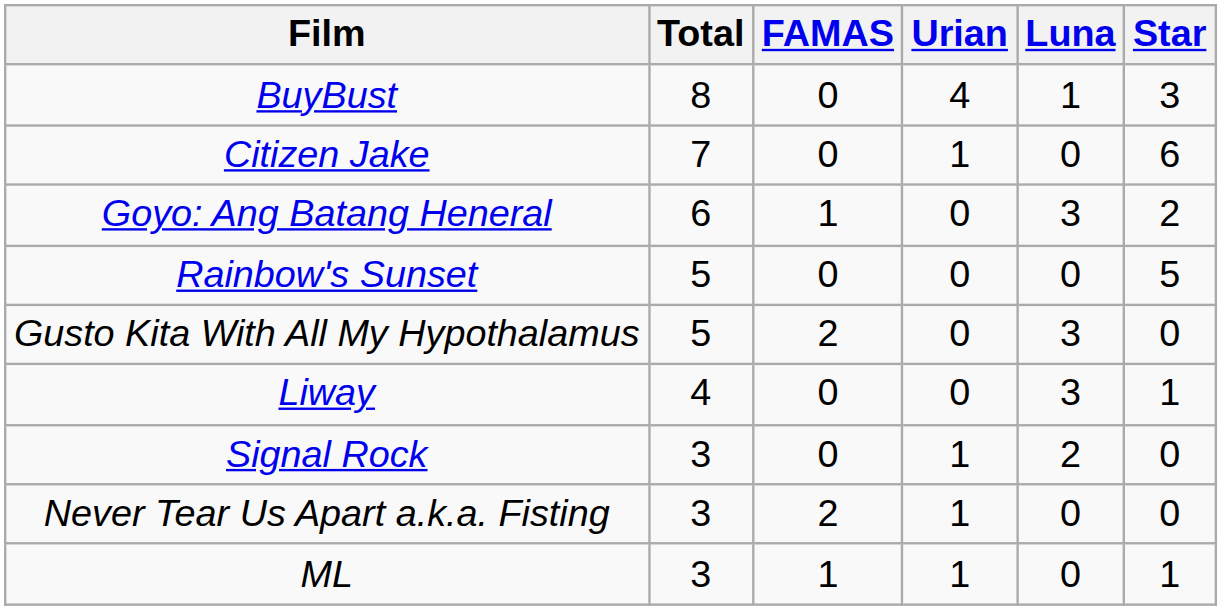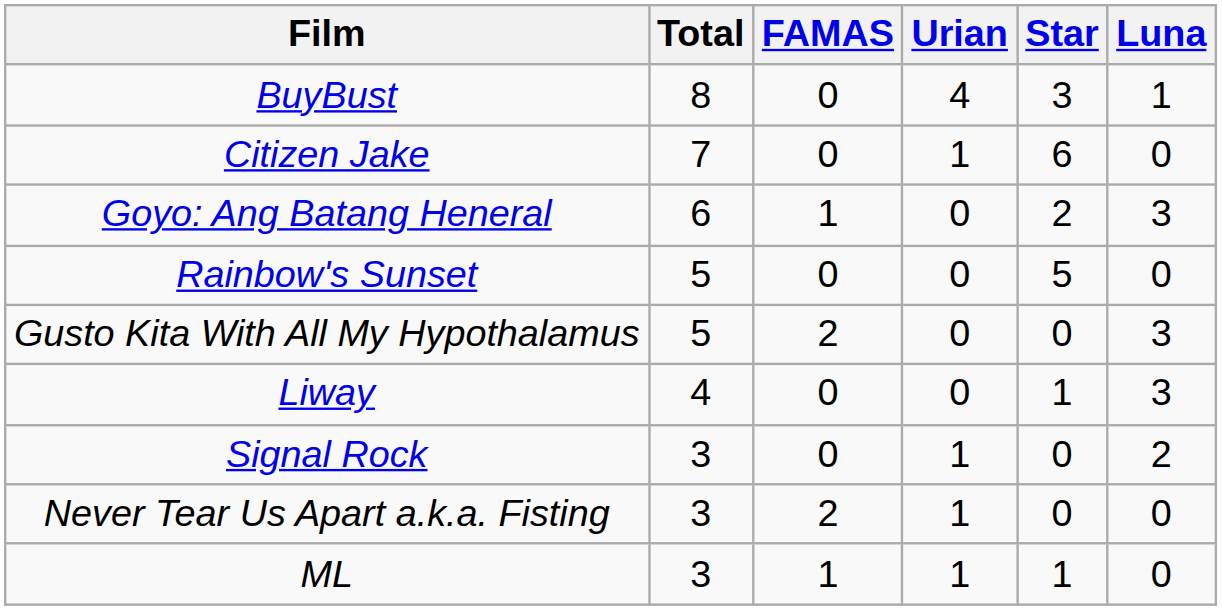columns swapped: Luna <-> Star
